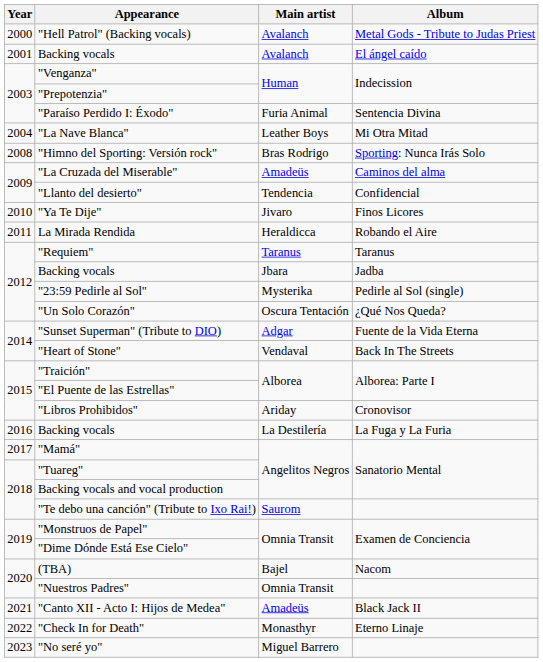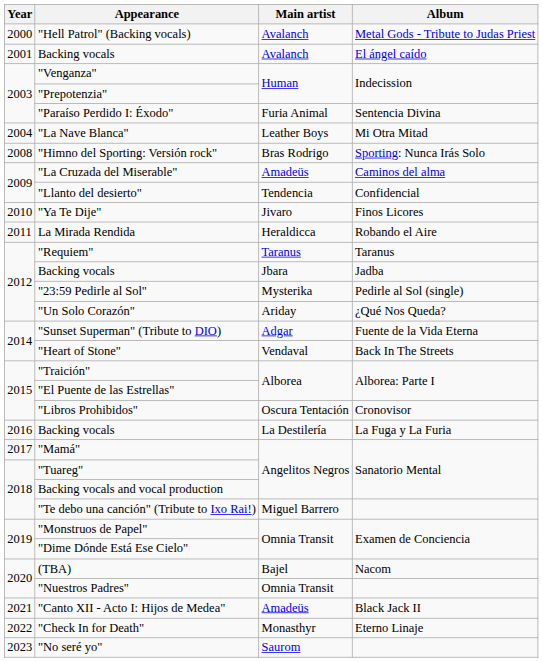"Un Solo Corazón" | Main artist: Oscura Tentación -> Ariday
"Libros Prohibidos" | Main artist: Ariday -> Oscura Tentación
"Te debo una canción" (Tribute to Ixo Rai!) | Main artist: Saurom -> Miguel Barrero
"No seré yo" | Main artist: Miguel Barrero -> Saurom
